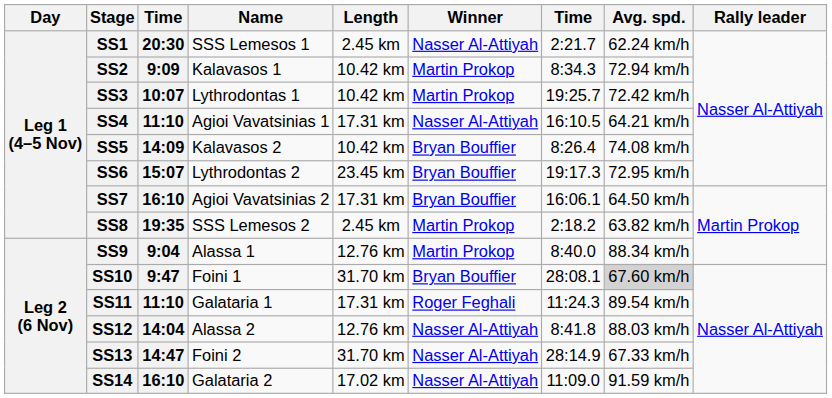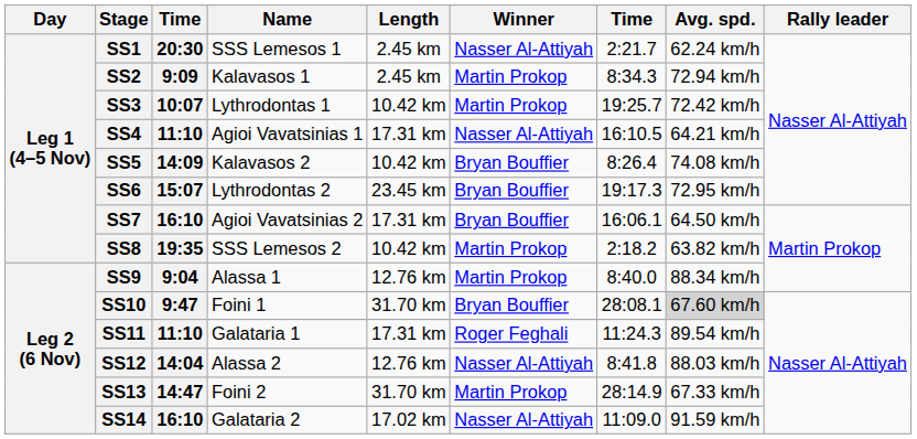SS2 | Length: 10.42 km -> 2.45 km
SS8 | Length: 2.45 km -> 10.42 km
SS13 | Winner: Nasser Al-Attiyah -> Martin Prokop
